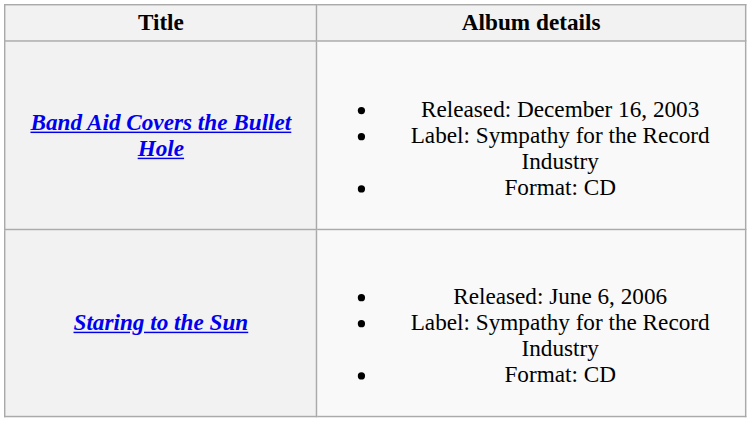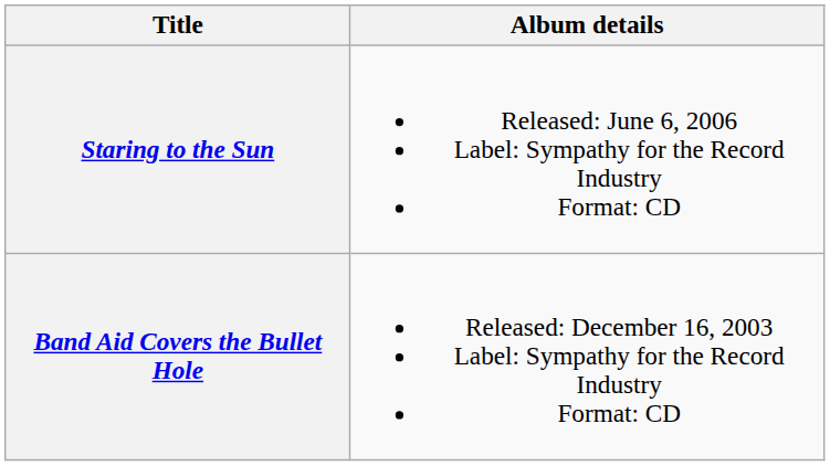rows swapped: Band Aid Covers the Bullet Hole <-> Staring to the Sun
